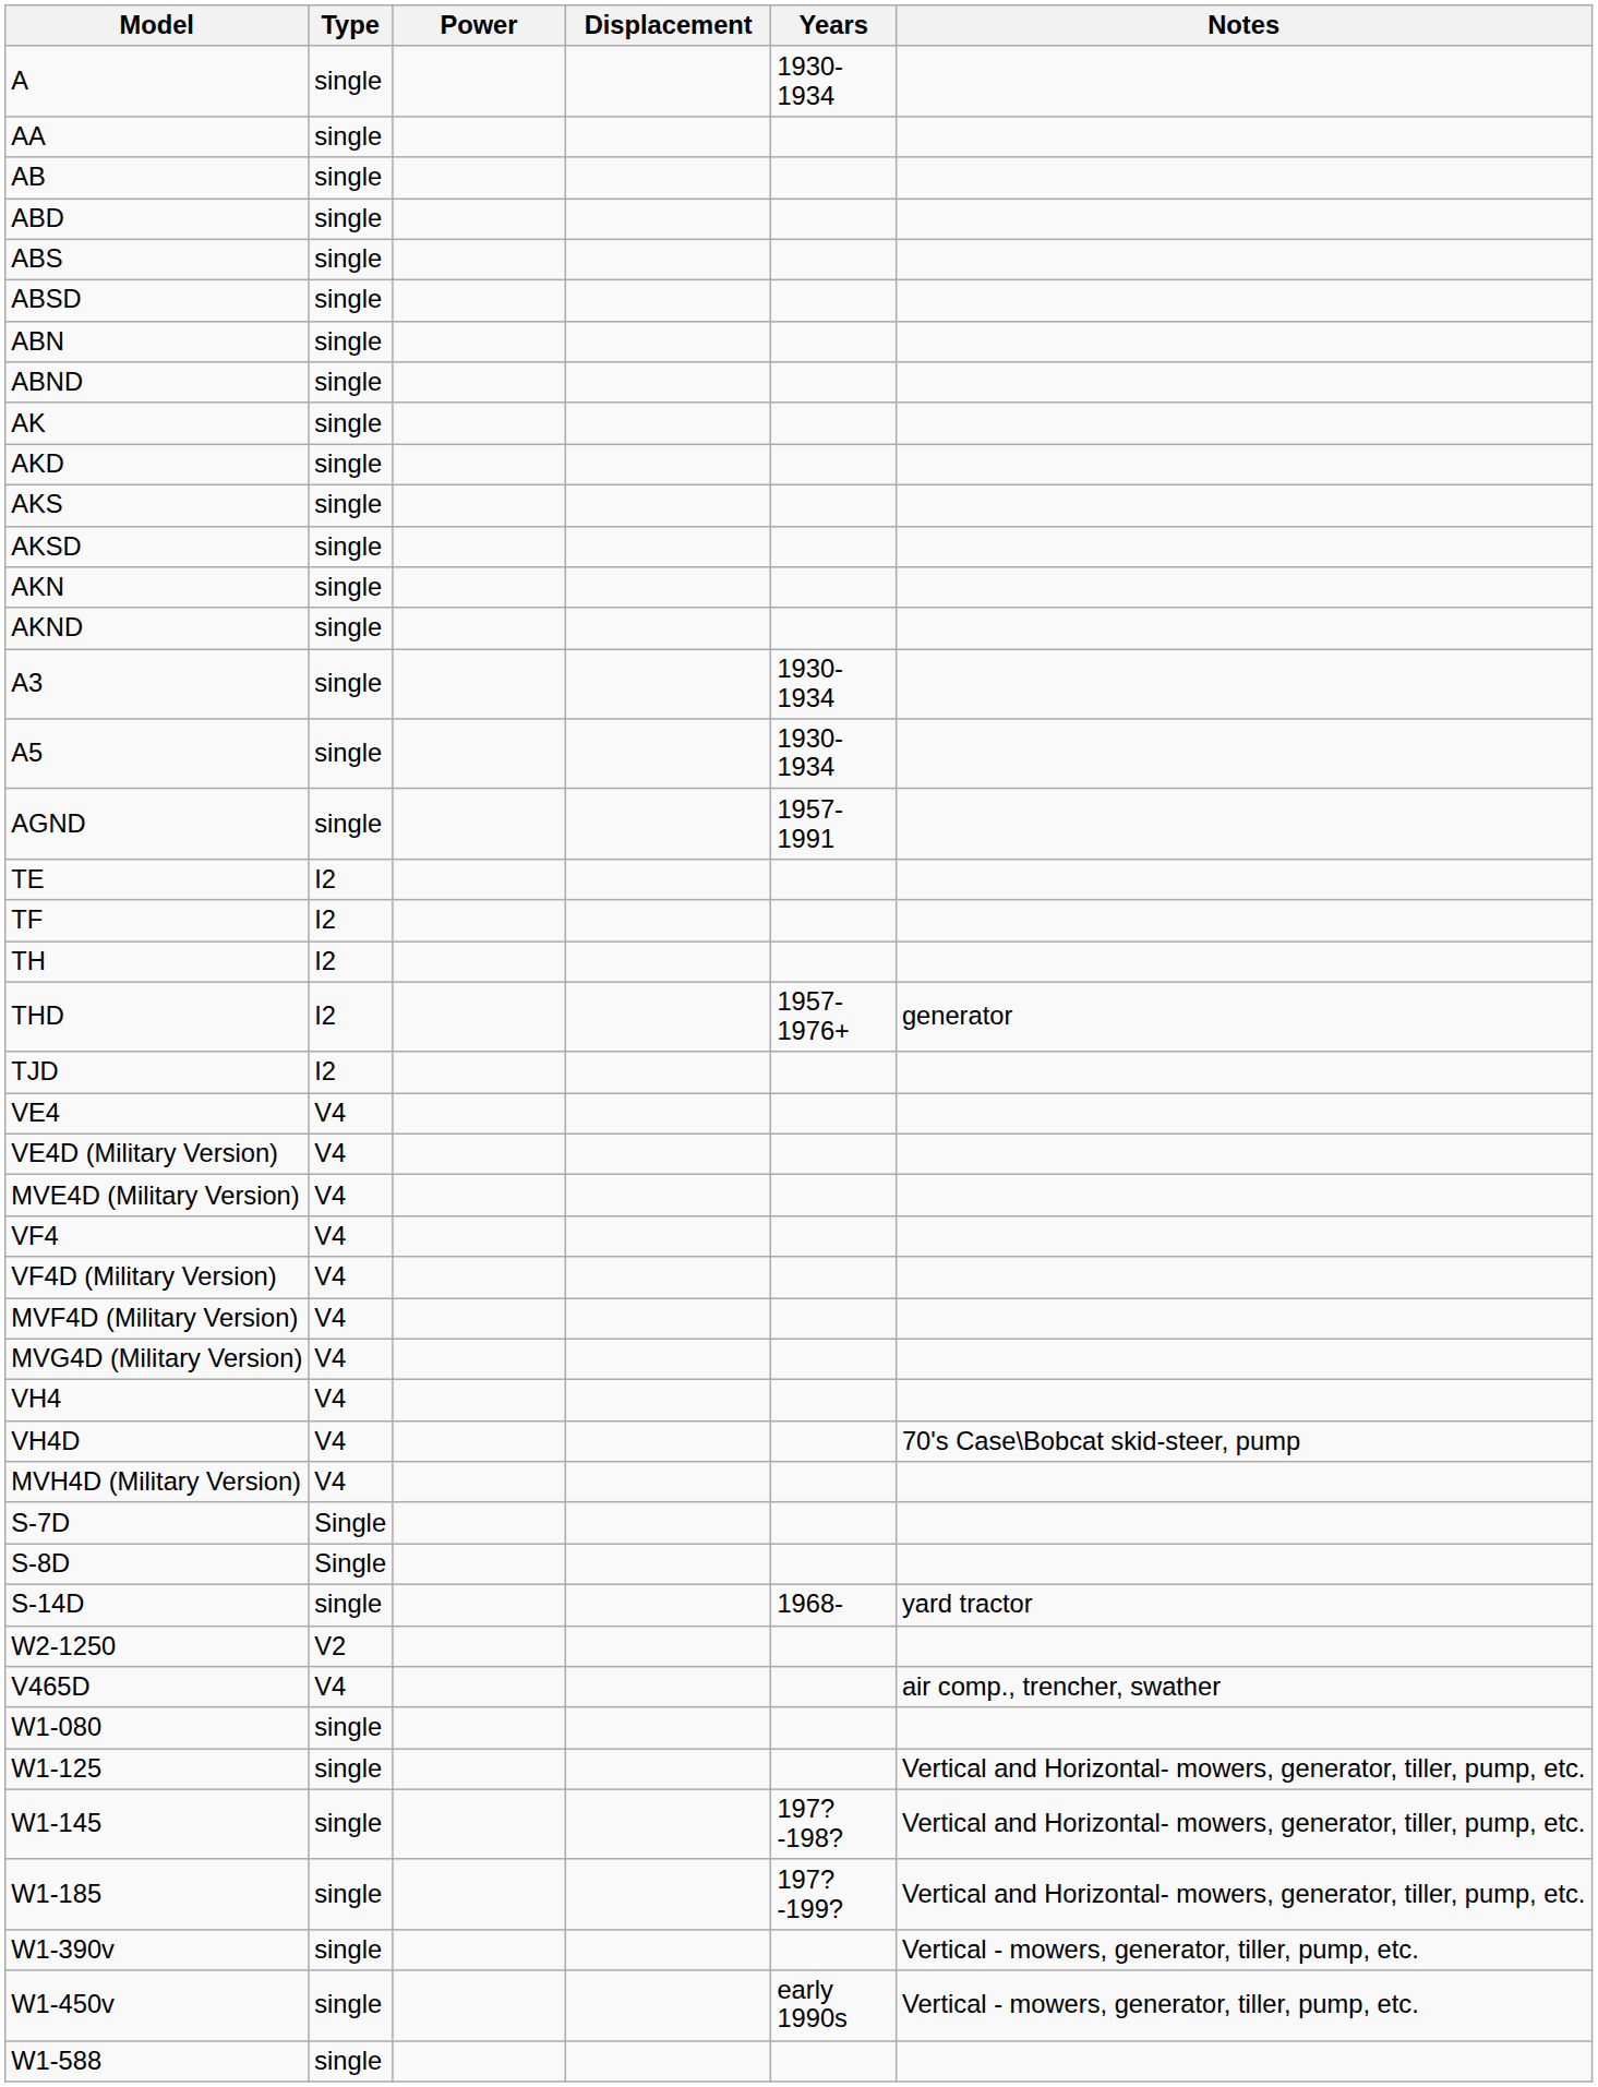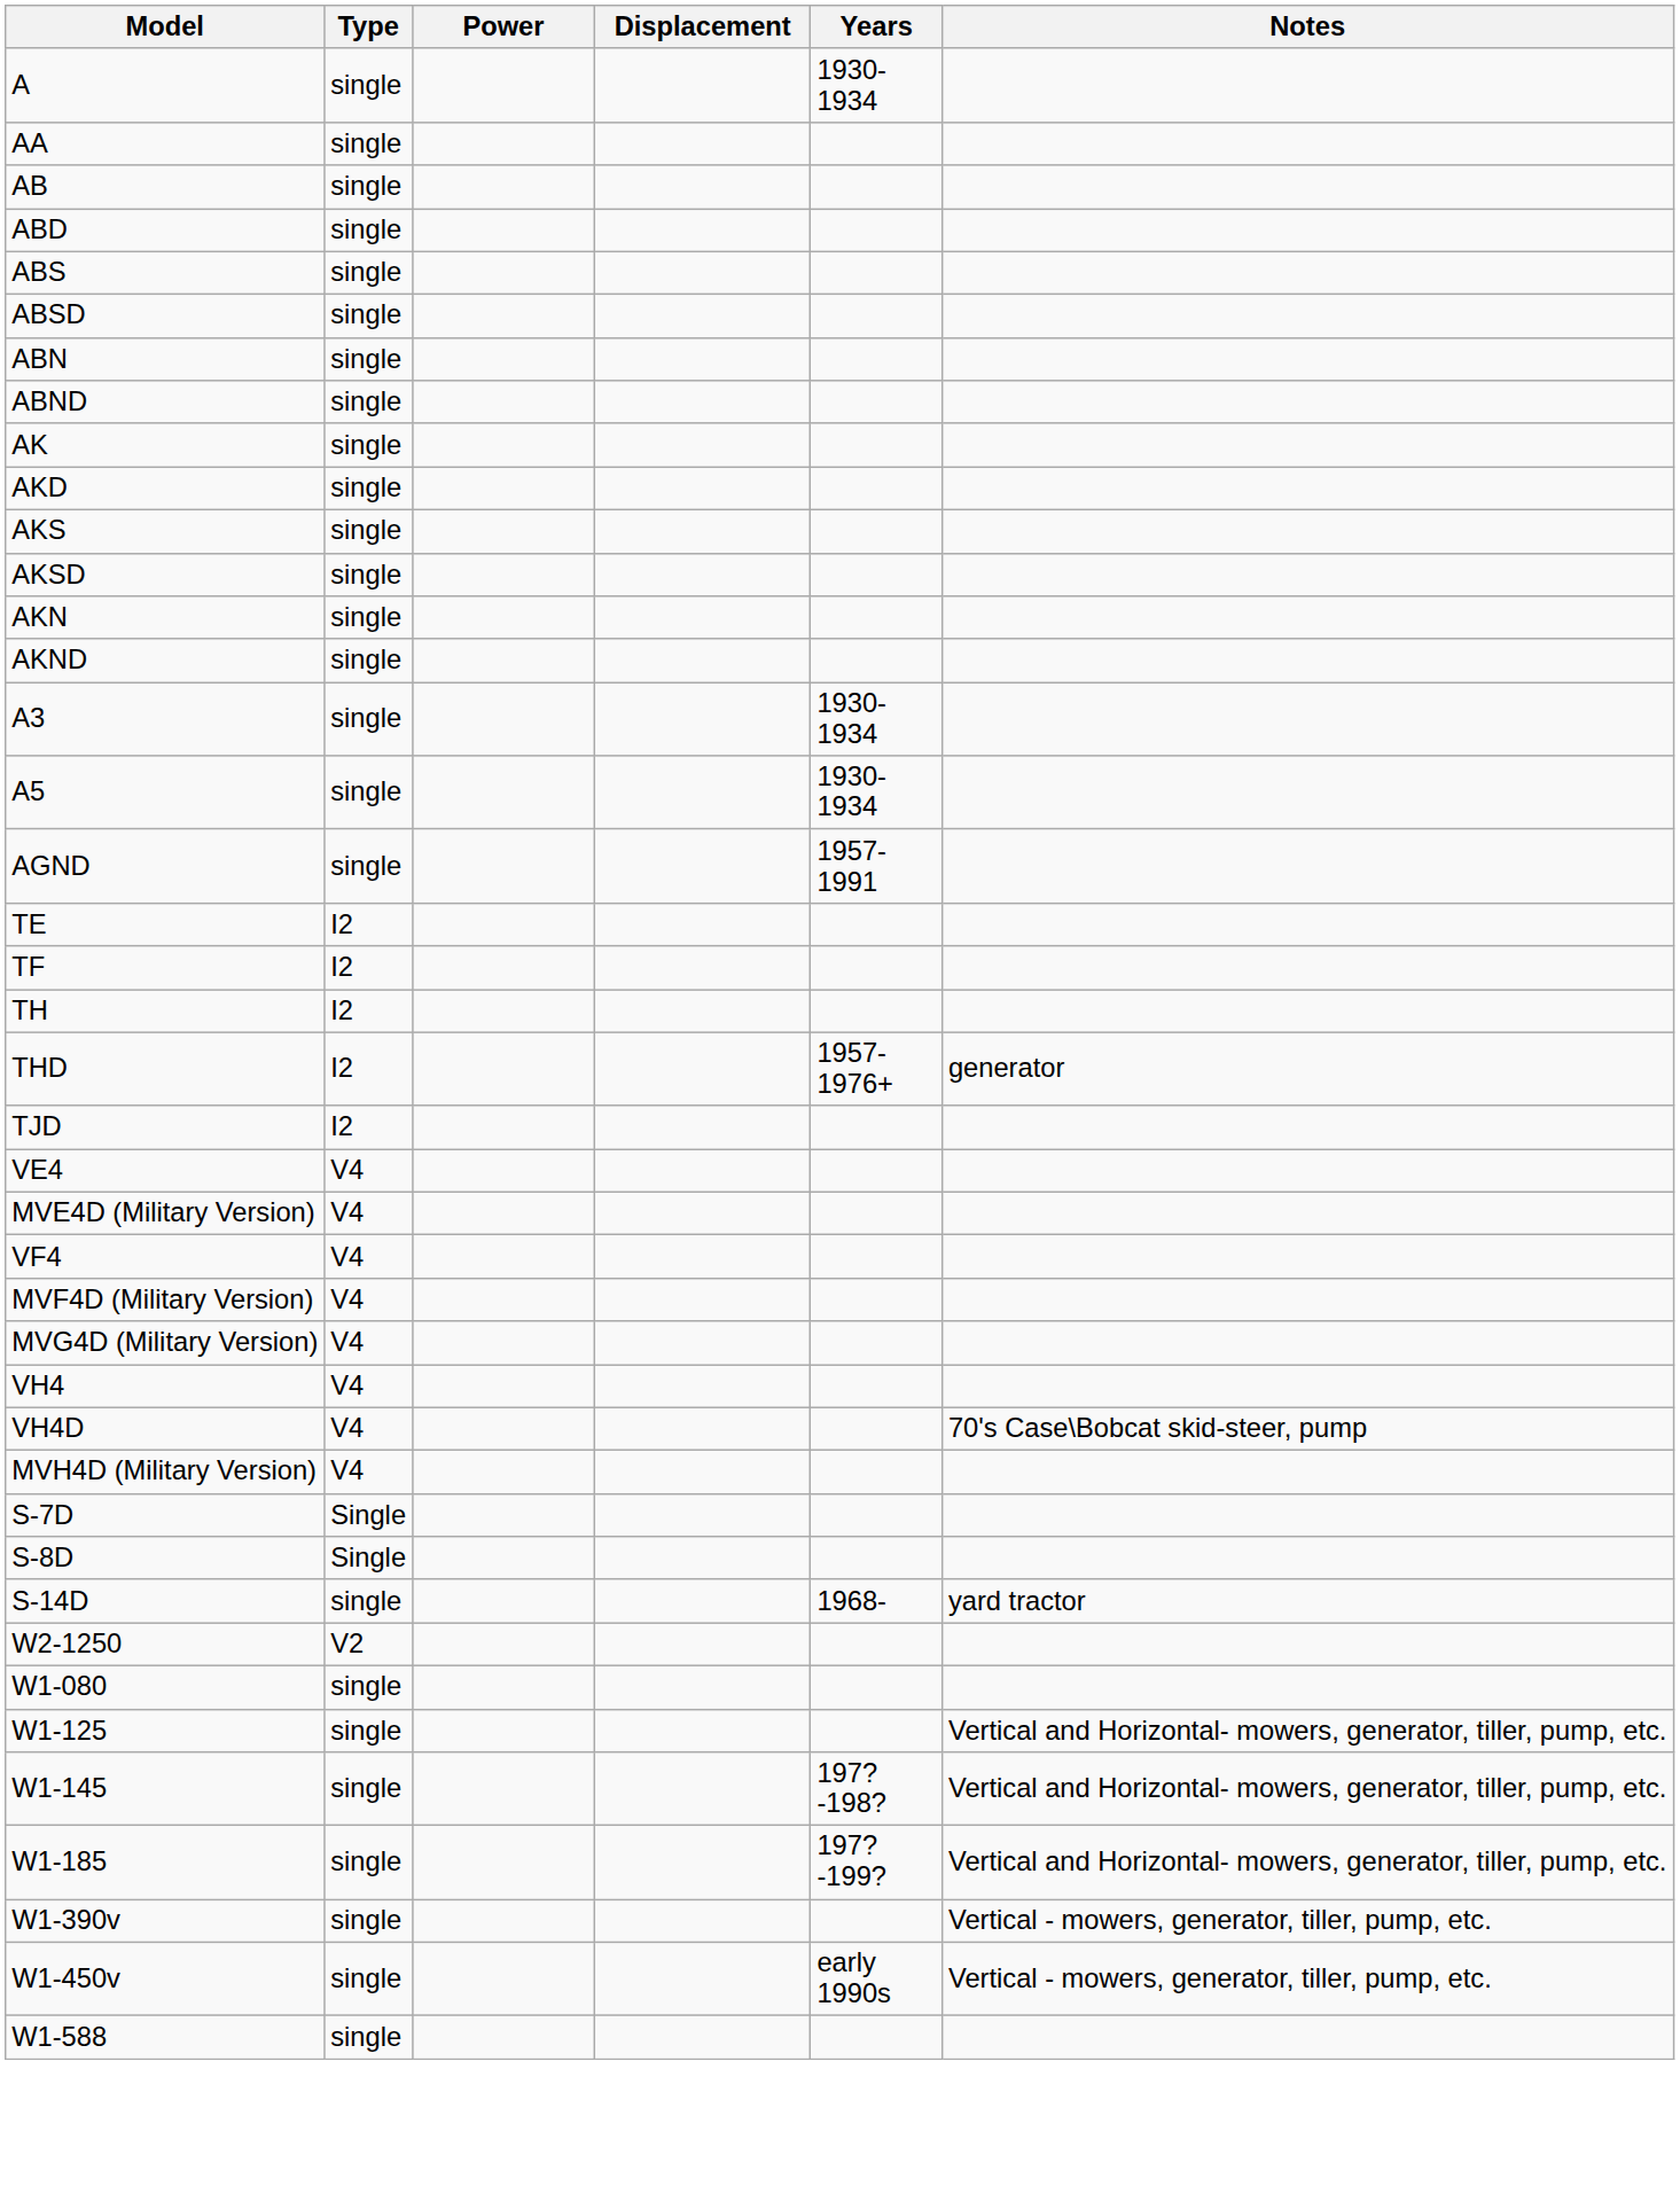- row: VE4D (Military Version) | V4
- row: VF4D (Military Version) | V4
- row: V465D | V4 | air comp., trencher, swather
